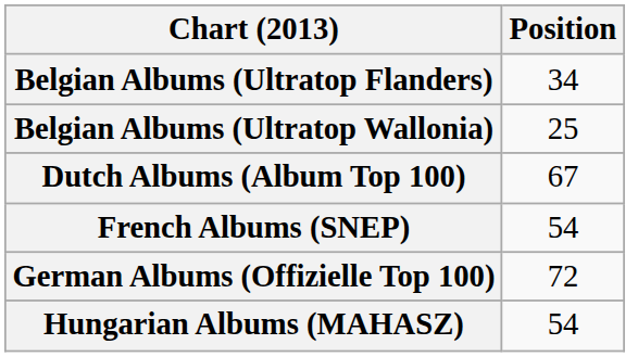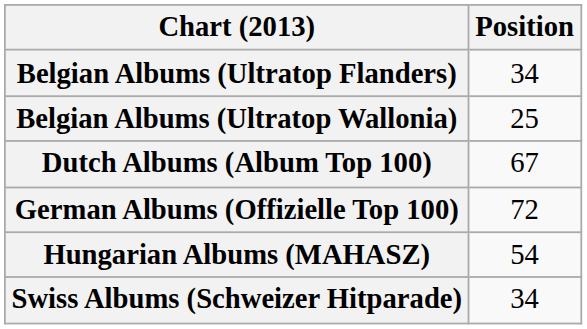- row: French Albums (SNEP) | 54
+ row: Swiss Albums (Schweizer Hitparade) | 34
